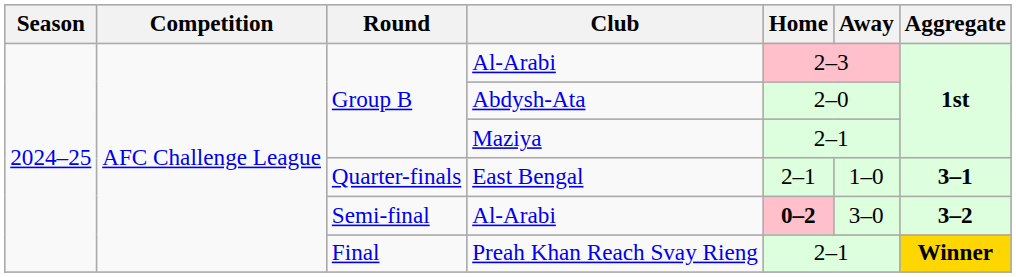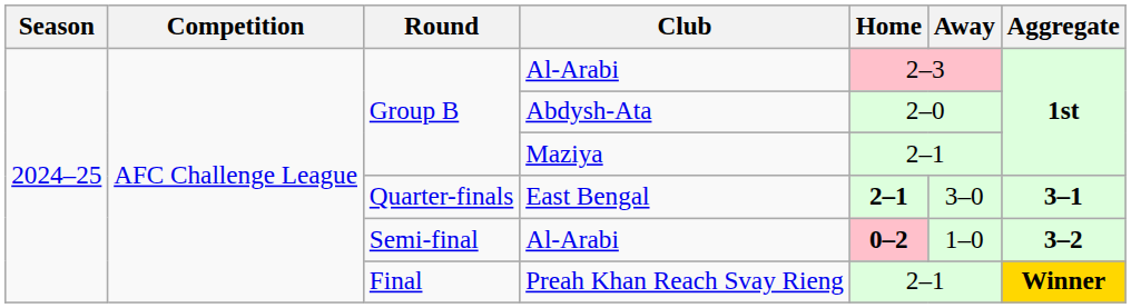East Bengal | Home: normal -> bold
East Bengal | Away: 1–0 -> 3–0
Semi-final / Al-Arabi | Away: 3–0 -> 1–0
